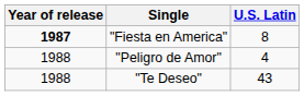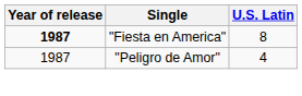"Peligro de Amor" | Year of release: 1988 -> 1987
- row: 1988 | "Te Deseo" | 43
